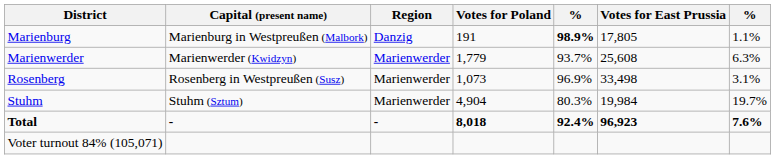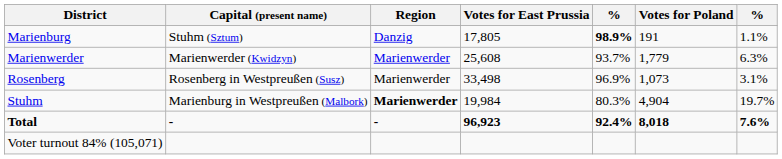columns swapped: Votes for East Prussia <-> Votes for Poland
Marienburg | Capital (present name): Marienburg in Westpreußen (Malbork) -> Stuhm (Sztum)
Stuhm | Capital (present name): Stuhm (Sztum) -> Marienburg in Westpreußen (Malbork)
Stuhm | Region: normal -> bold
